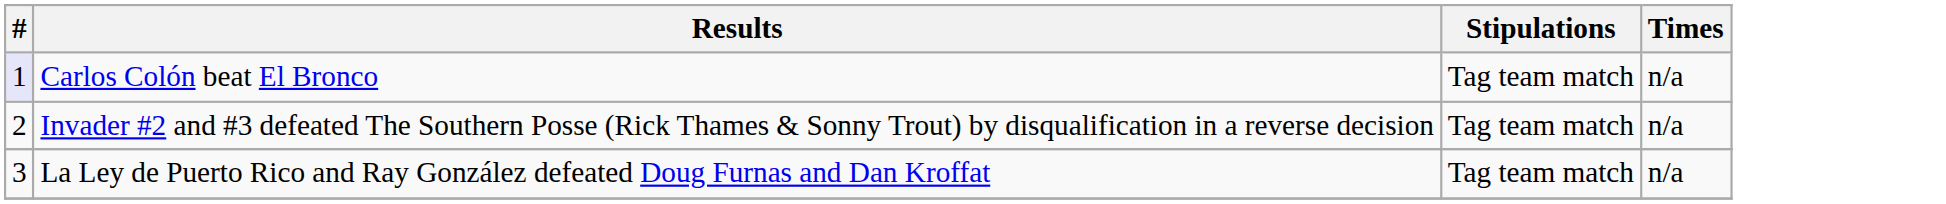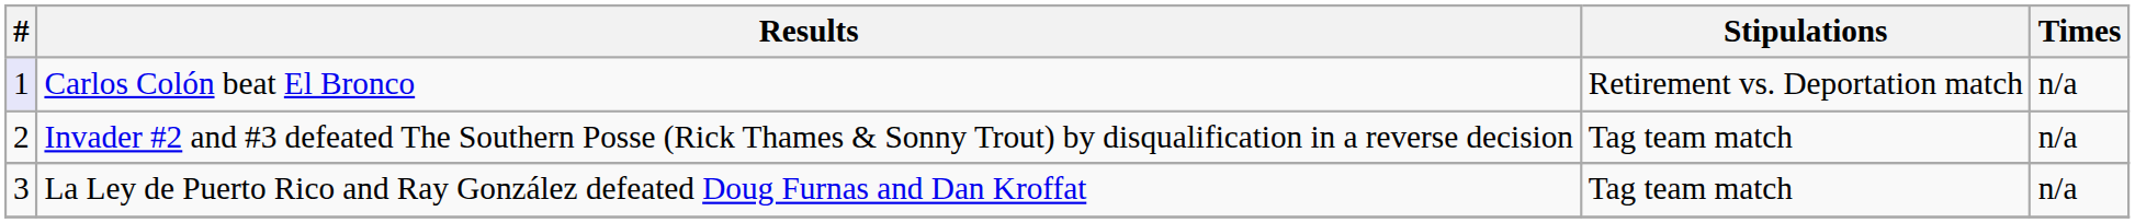Carlos Colón beat El Bronco | Stipulations: Tag team match -> Retirement vs. Deportation match
